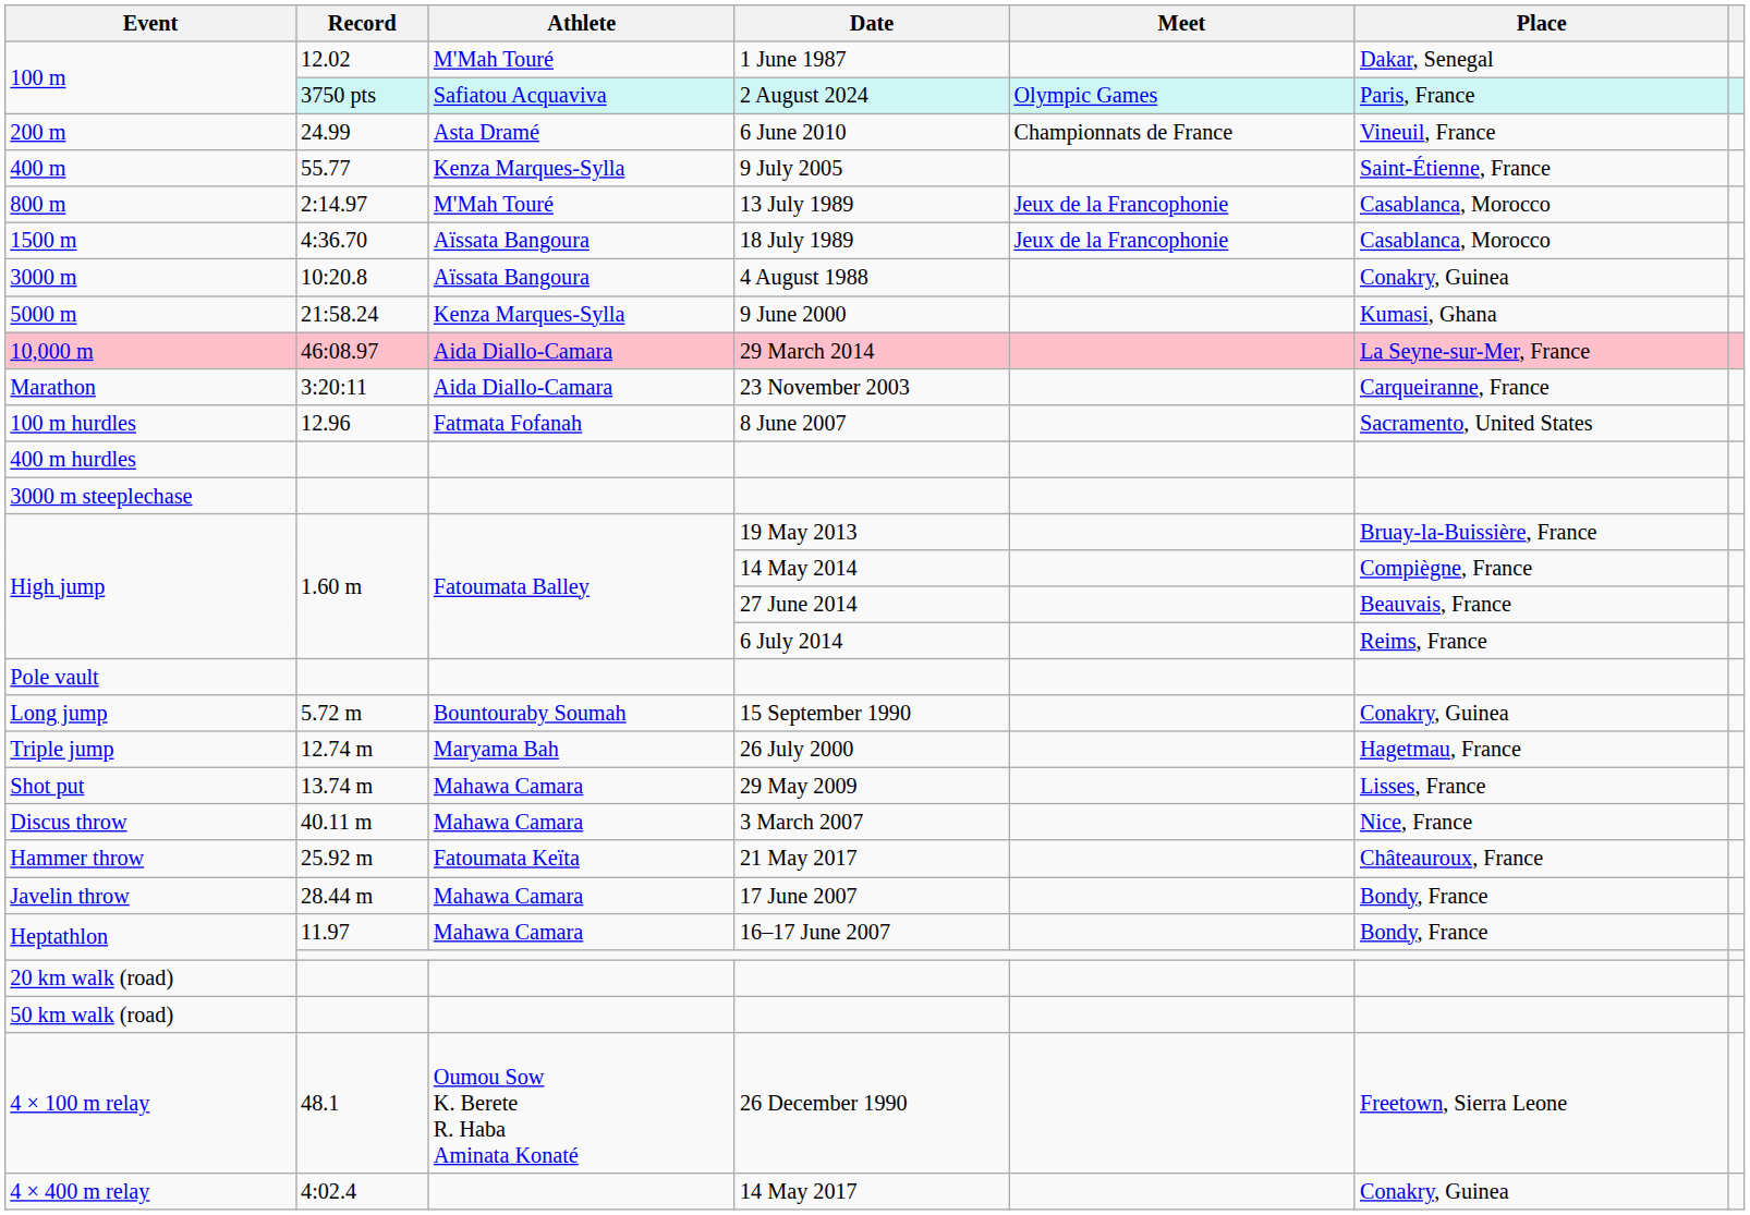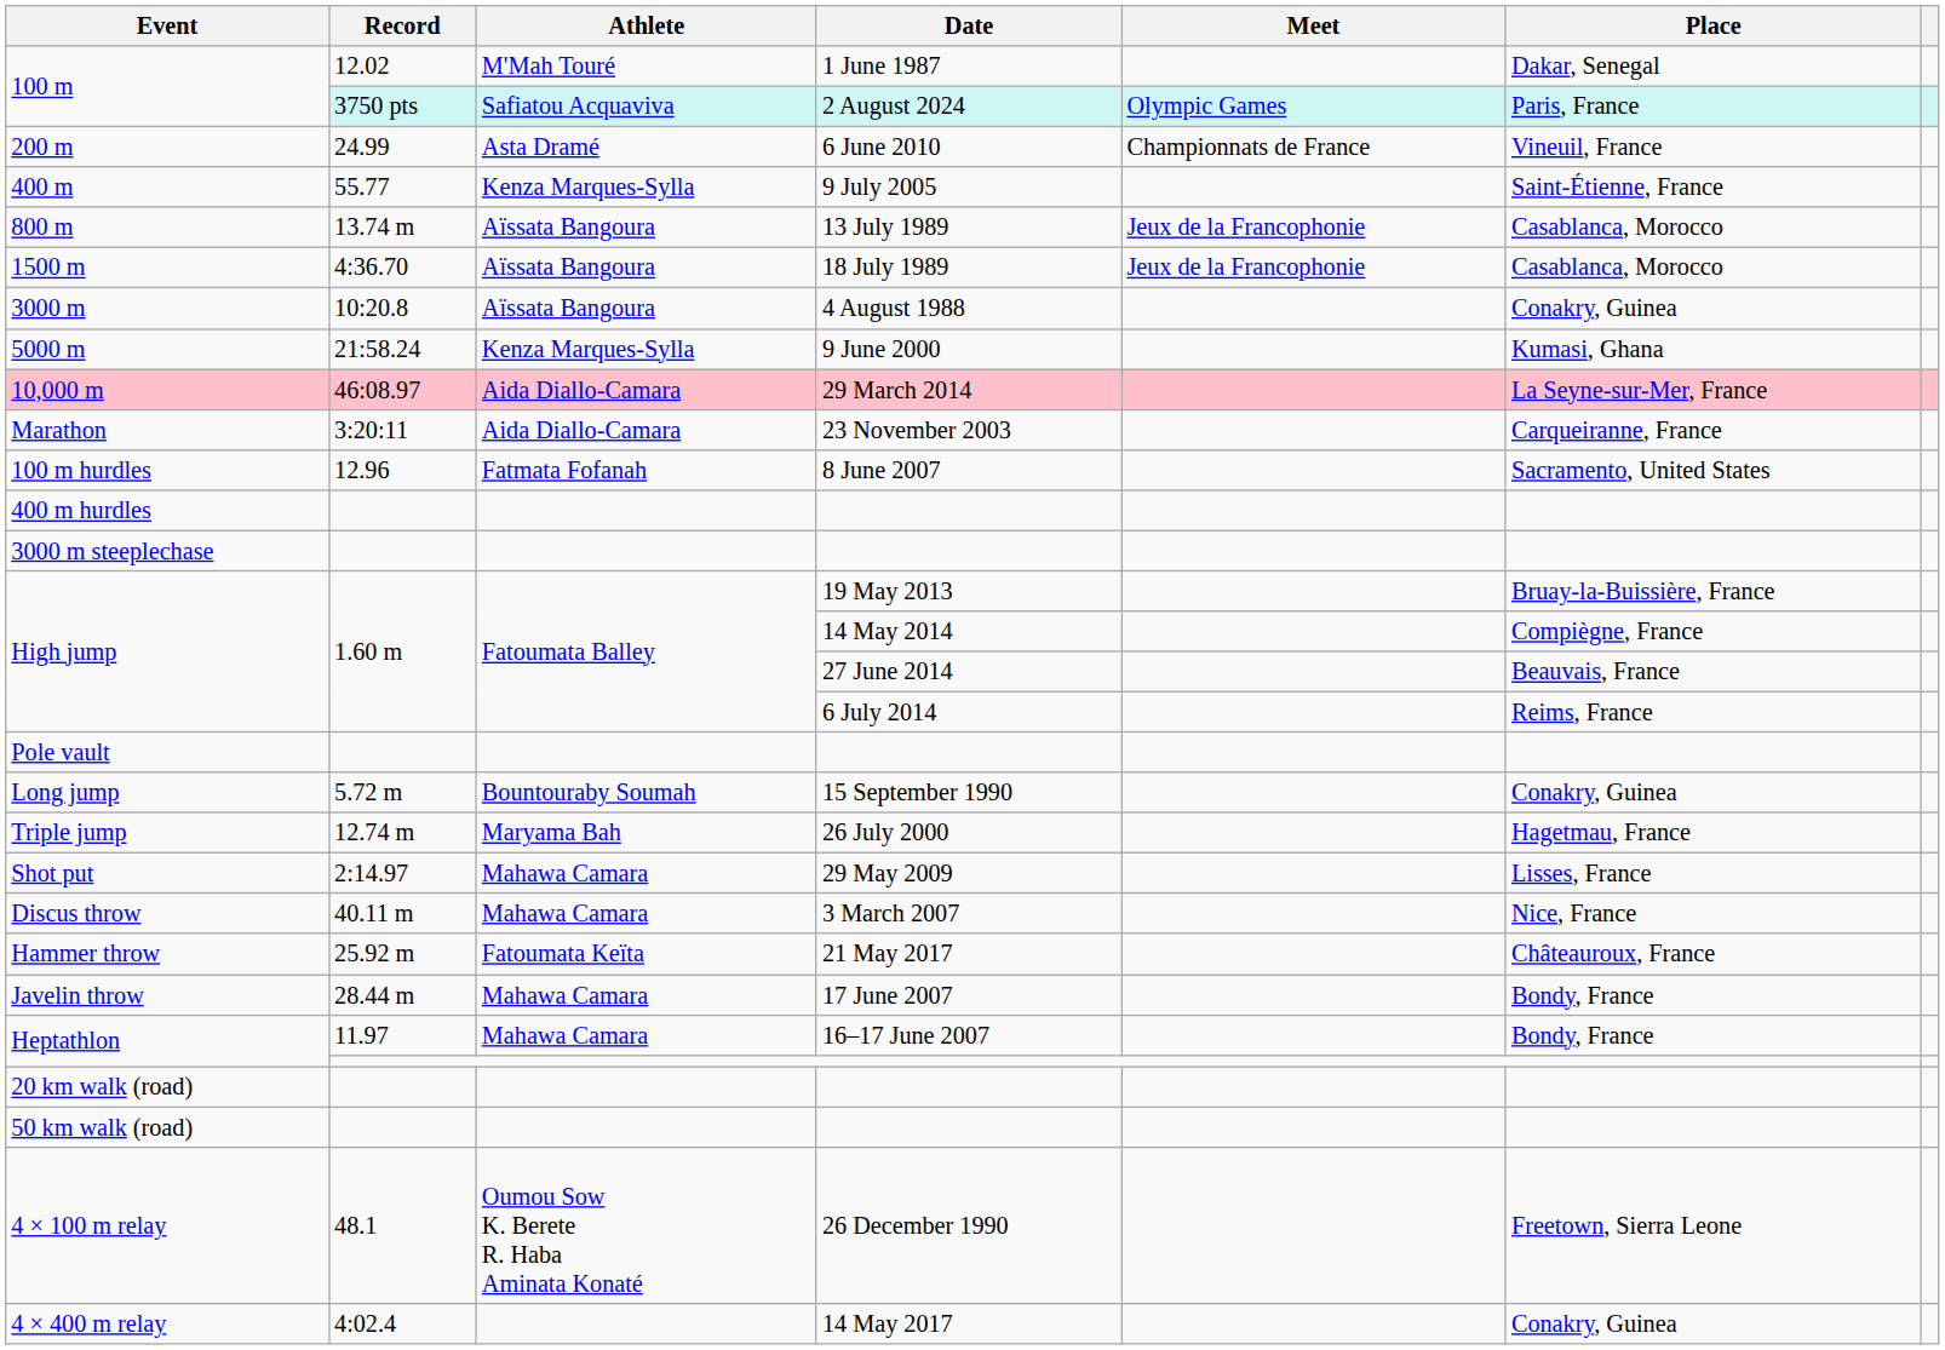800 m | Record: 2:14.97 -> 13.74 m
800 m | Athlete: M'Mah Touré -> Aïssata Bangoura
Shot put | Record: 13.74 m -> 2:14.97
